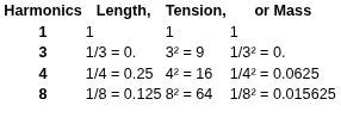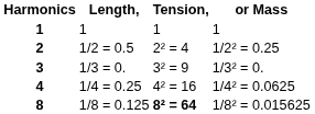+ row: 2 | 1/2 = 0.5 | 2² = 4 | 1/2² = 0.25
8 | Tension,: normal -> bold
